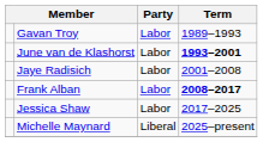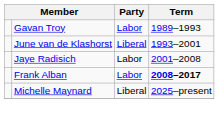June van de Klashorst | Party: Labor -> Liberal
June van de Klashorst | Term: bold -> normal
- row: Jessica Shaw | Labor | 2017–2025
